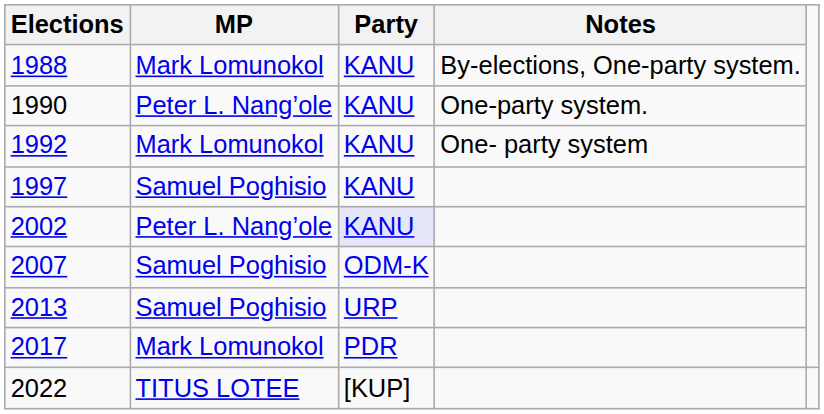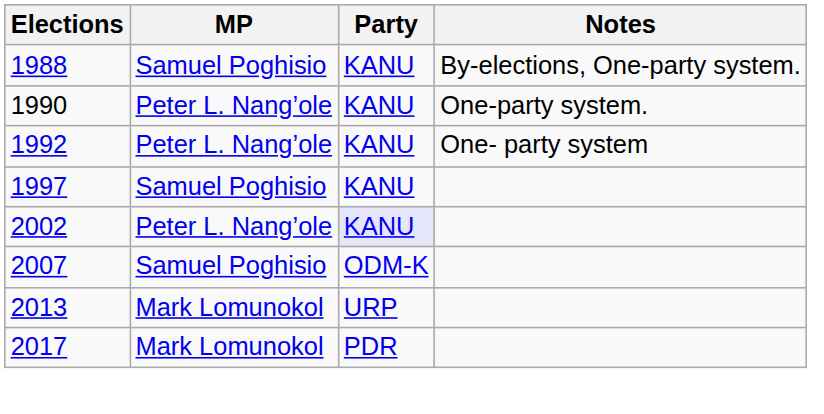1988 | MP: Mark Lomunokol -> Samuel Poghisio
1992 | MP: Mark Lomunokol -> Peter L. Nang’ole
2013 | MP: Samuel Poghisio -> Mark Lomunokol
- row: 2022 | TITUS LOTEE | [KUP]
